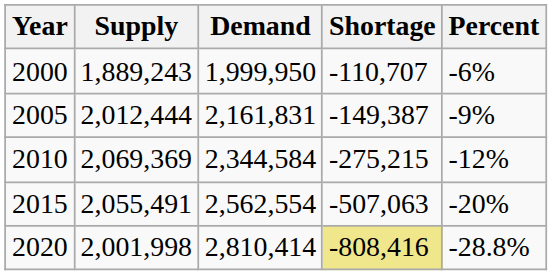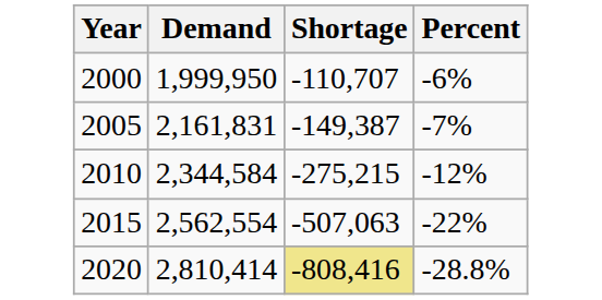- column: Supply | 1,889,243 | 2,012,444 | 2,069,369 | 2,055,491 | 2,001,998
2005 | Percent: -9% -> -7%
2015 | Percent: -20% -> -22%
